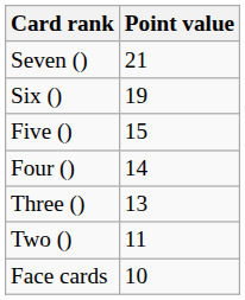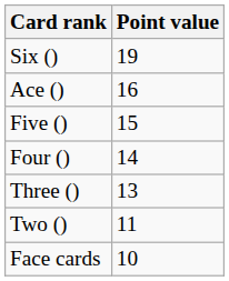- row: Seven () | 21
+ row: Ace () | 16
